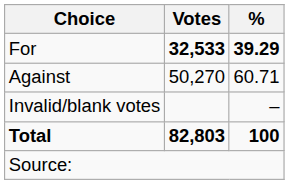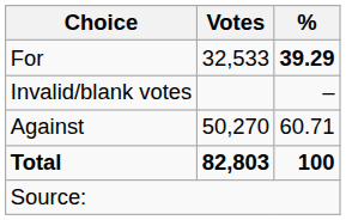For | Votes: bold -> normal
rows swapped: Against <-> Invalid/blank votes
